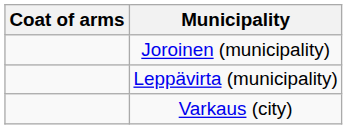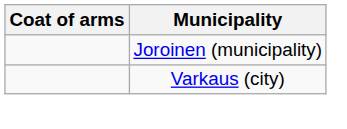- row: Leppävirta (municipality)
